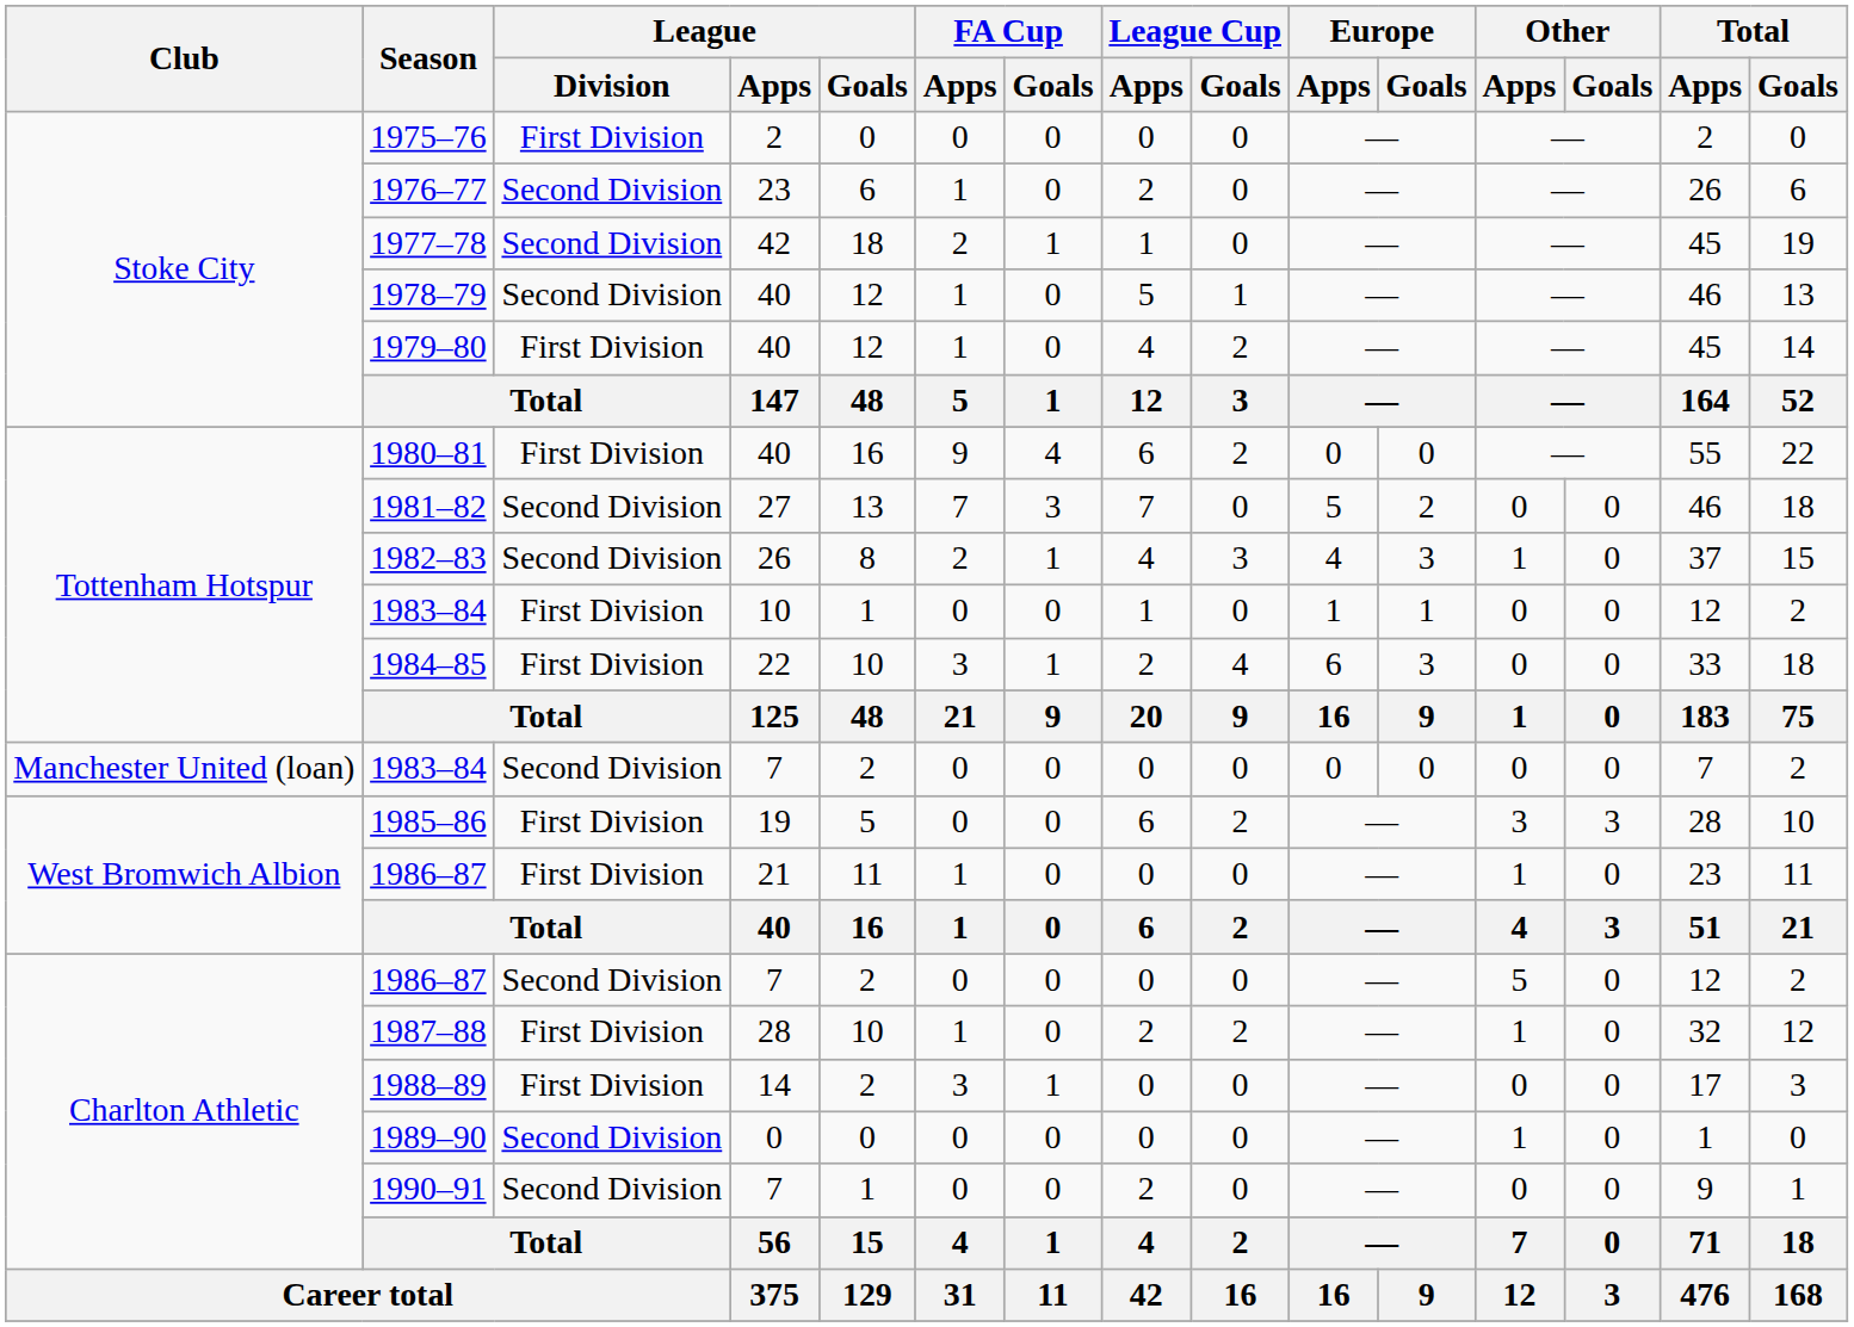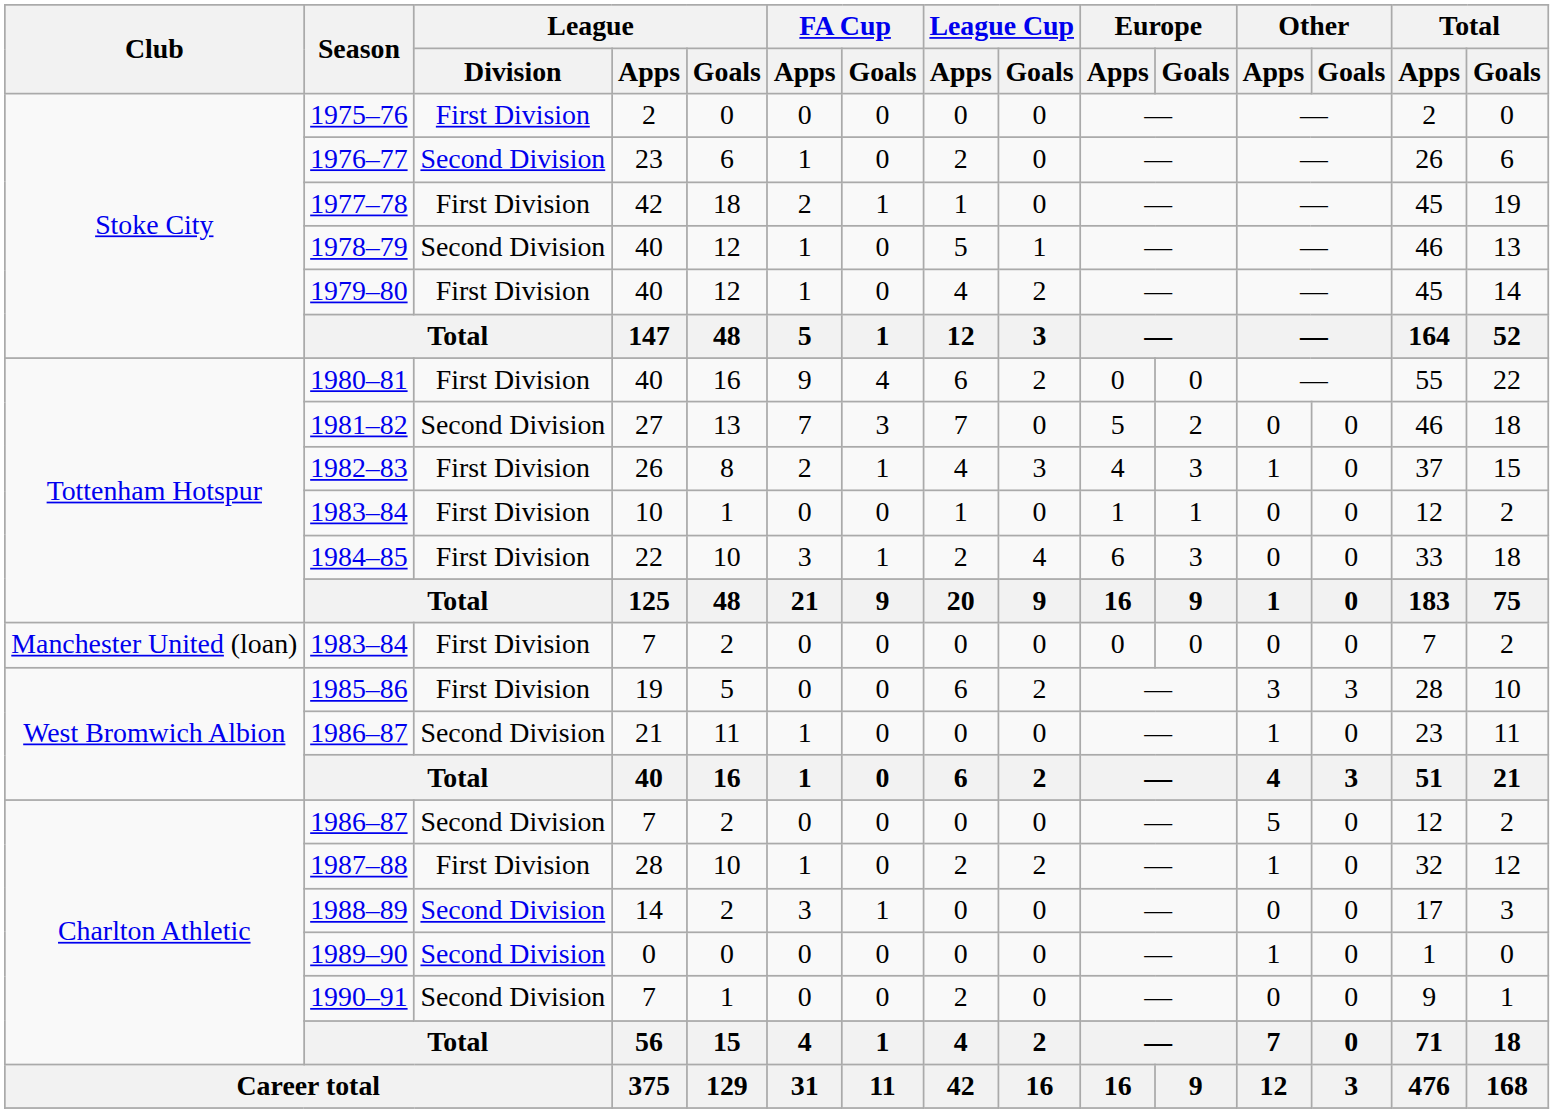1977–78 | League / Division: Second Division -> First Division
1982–83 | League / Division: Second Division -> First Division
1983–84 / 7 | League / Division: Second Division -> First Division
1986–87 / 21 | League / Division: First Division -> Second Division
1988–89 | League / Division: First Division -> Second Division
